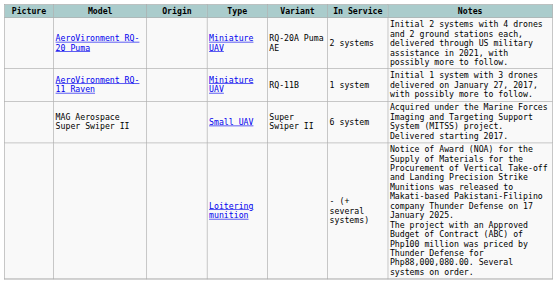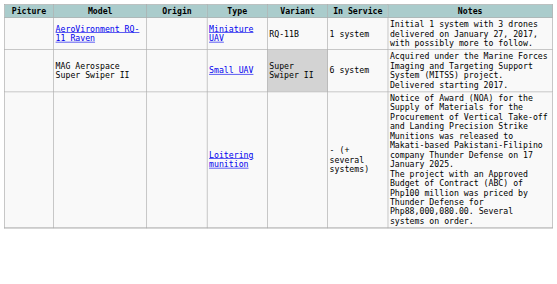- row: AeroVironment RQ-20 Puma | Miniature UAV | RQ-20A Puma AE | 2 systems | Initial 2 systems with 4 drones and 2 ground stations each, delivered through US military assistance in 2021, with possibly more to follow.
MAG Aerospace Super Swiper II | Variant: no background -> lightgrey background
